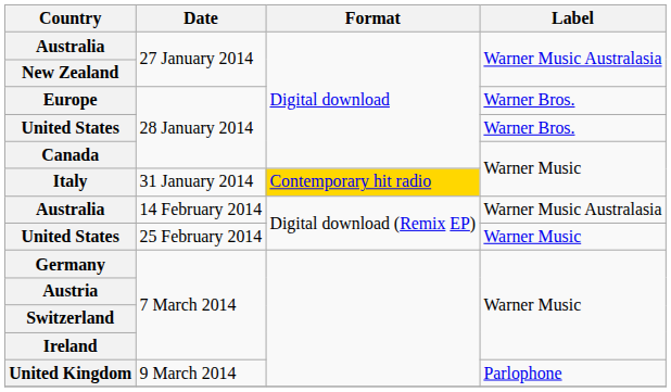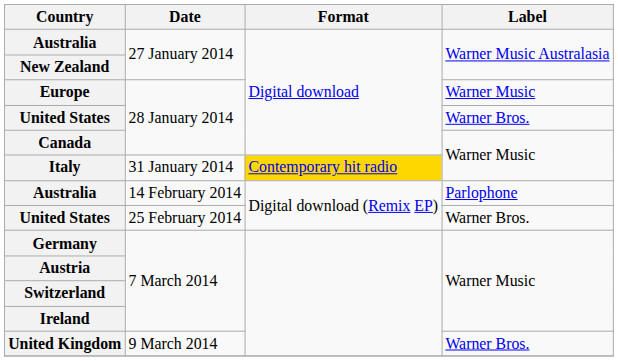Europe | Label: Warner Bros. -> Warner Music
Australia / 14 February 2014 | Label: Warner Music Australasia -> Parlophone
United States / 25 February 2014 | Label: Warner Music -> Warner Bros.
United Kingdom | Label: Parlophone -> Warner Bros.
